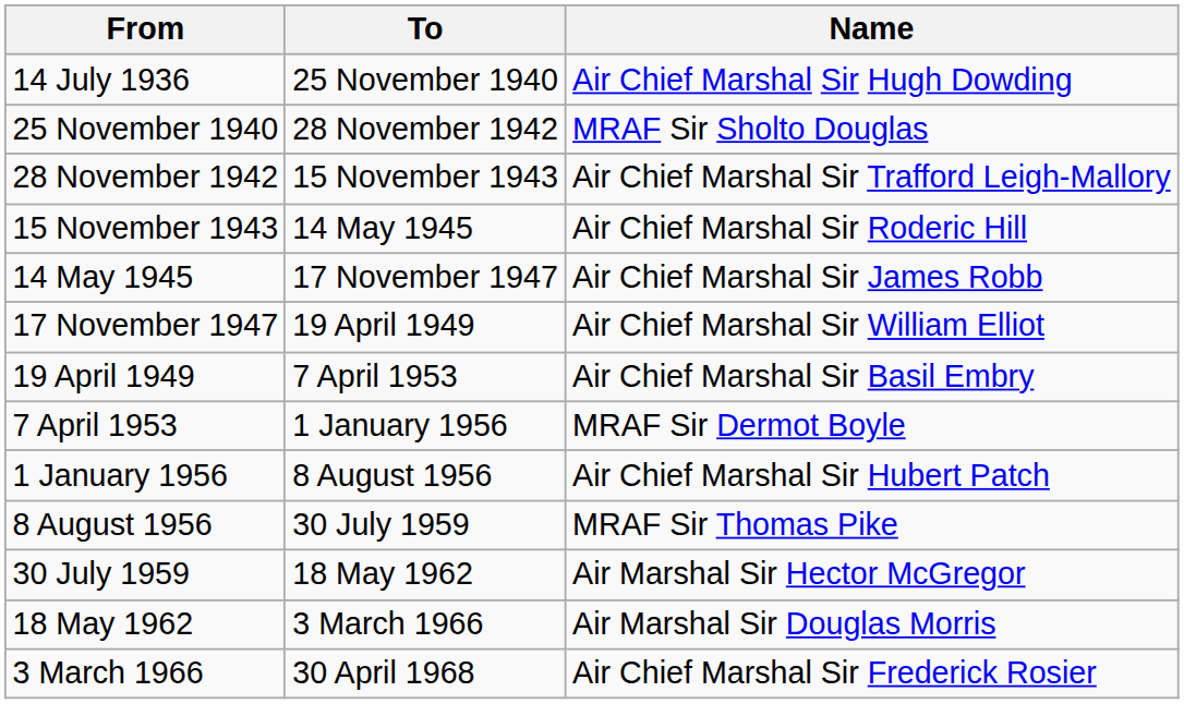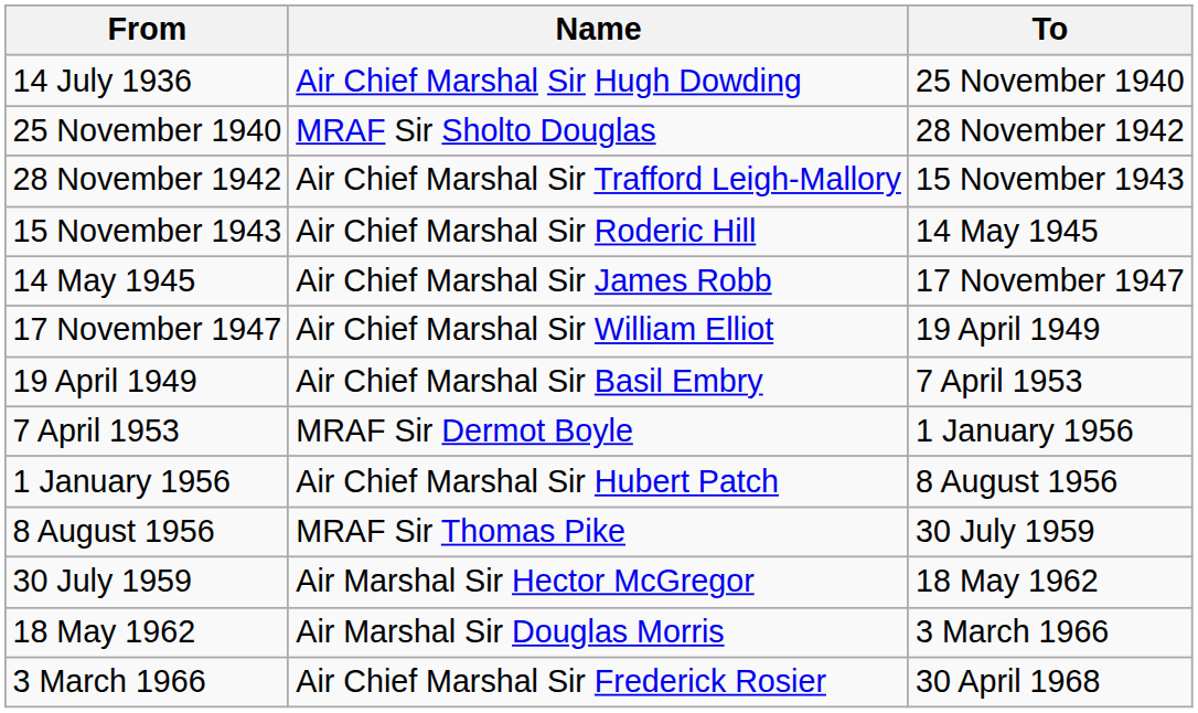columns swapped: To <-> Name
